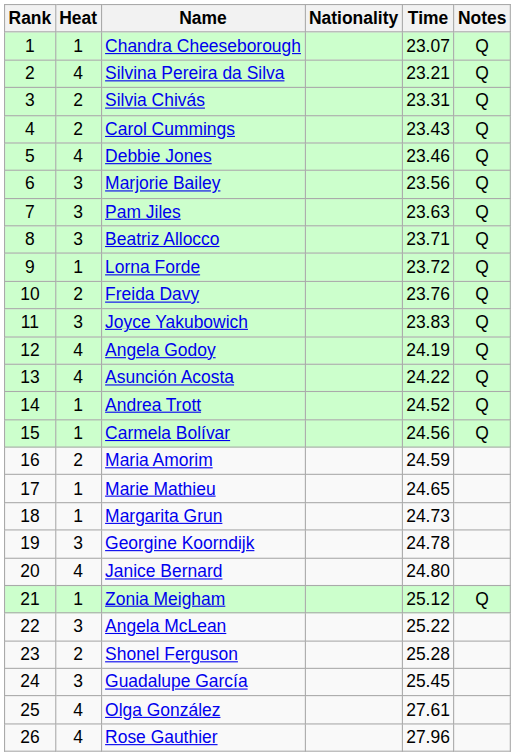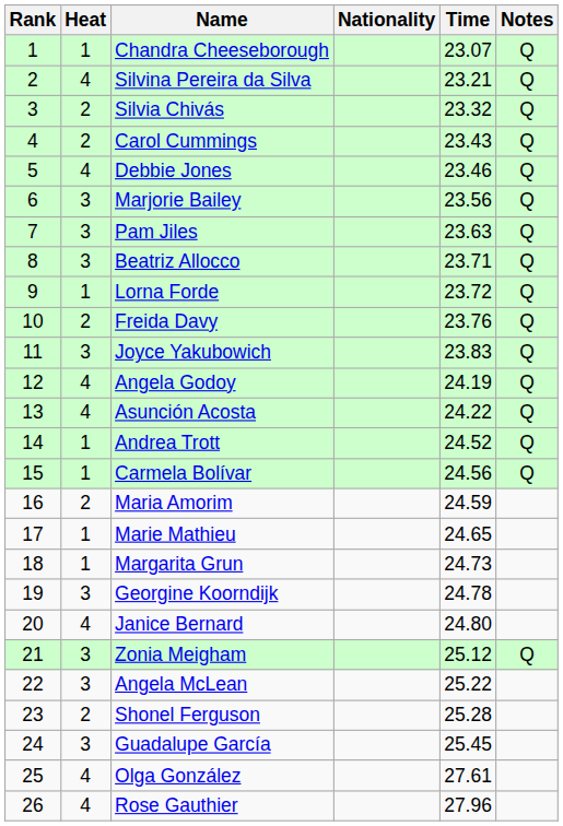Silvia Chivás | Time: 23.31 -> 23.32
Zonia Meigham | Heat: 1 -> 3
